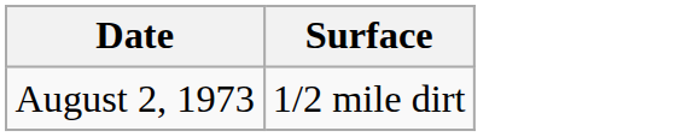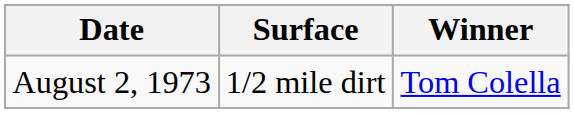+ column: Winner | Tom Colella
